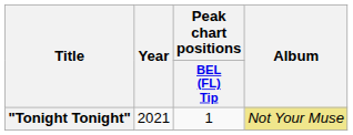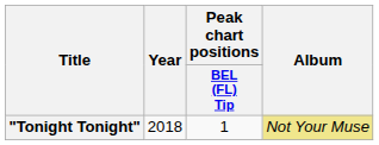"Tonight Tonight" | Year: 2021 -> 2018
